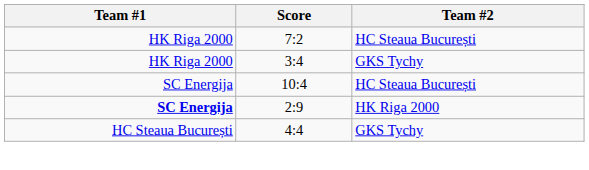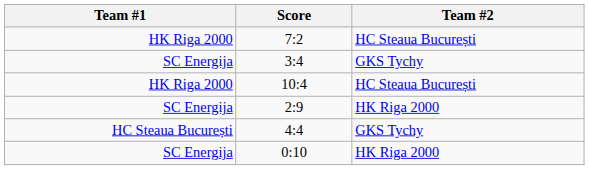3:4 | Team #1: HK Riga 2000 -> SC Energija
10:4 | Team #1: SC Energija -> HK Riga 2000
2:9 | Team #1: bold -> normal
+ row: SC Energija | 0:10 | HK Riga 2000
